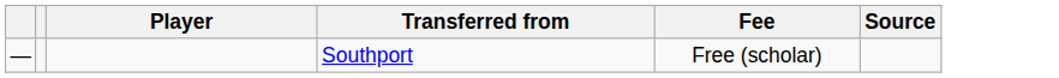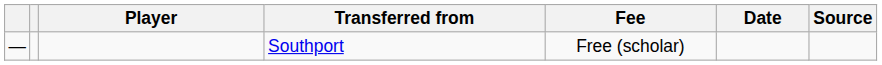+ column: Date
